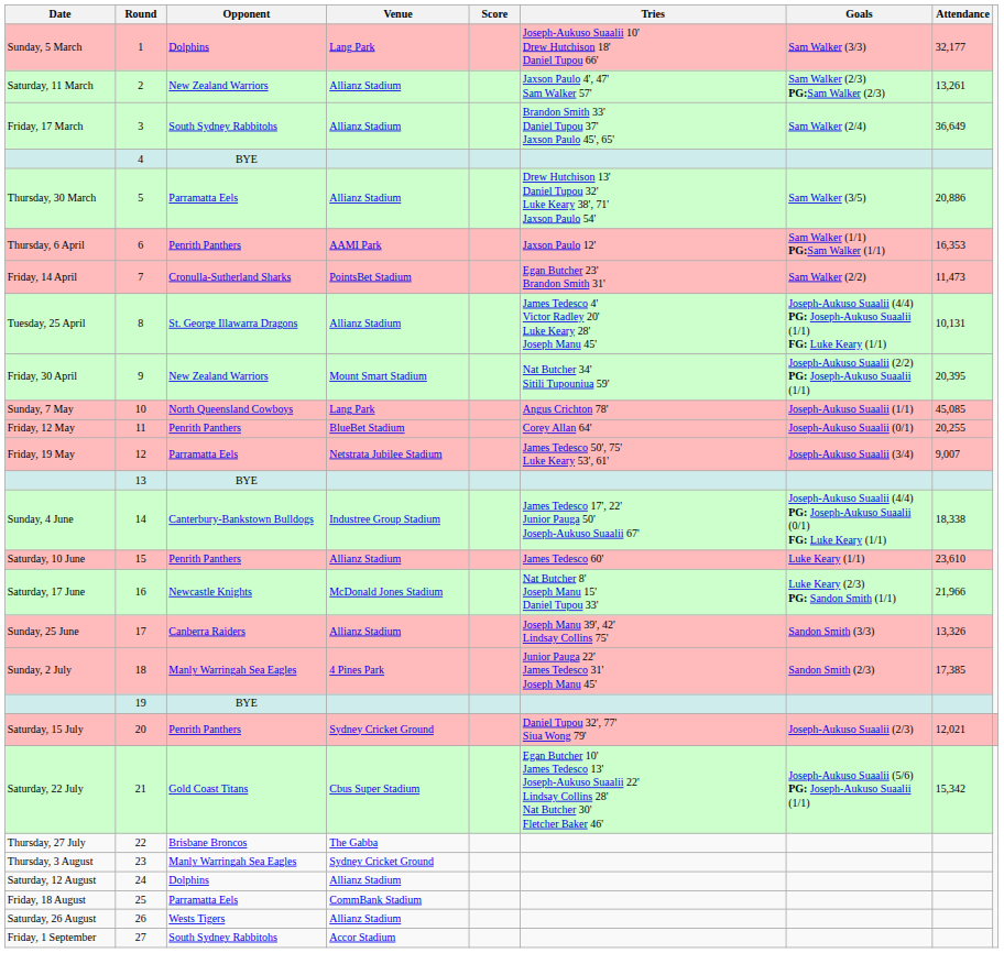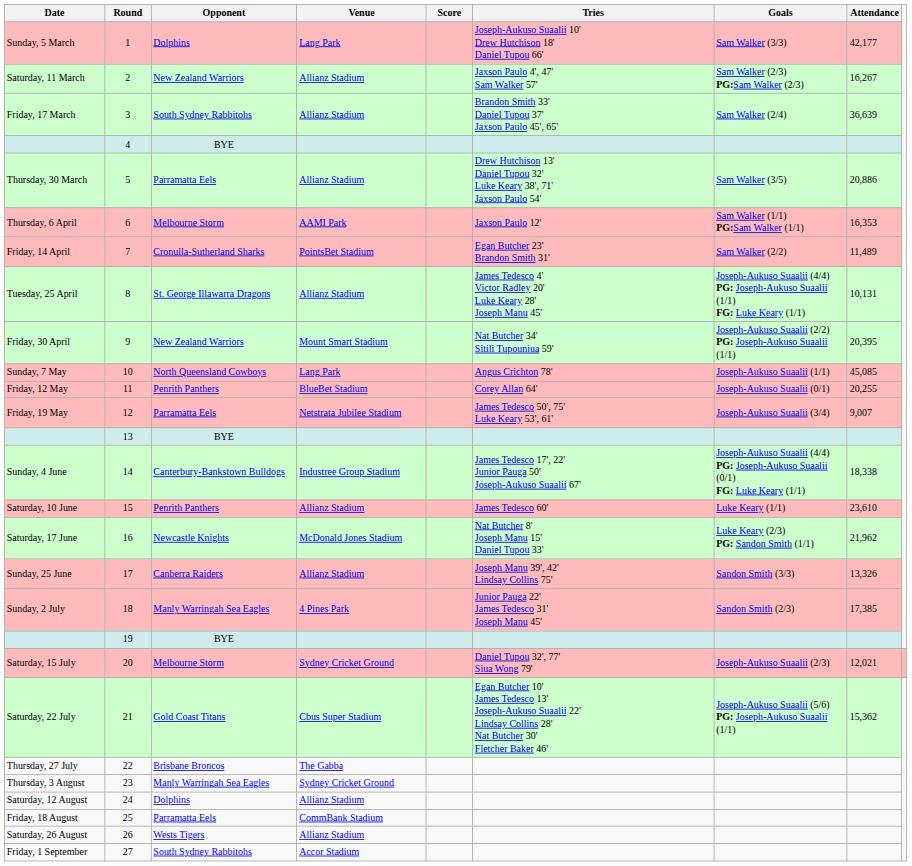Sunday, 5 March | Attendance: 32,177 -> 42,177
Saturday, 11 March | Attendance: 13,261 -> 16,267
Friday, 17 March | Attendance: 36,649 -> 36,639
Thursday, 6 April | Opponent: Penrith Panthers -> Melbourne Storm
Friday, 14 April | Attendance: 11,473 -> 11,489
Saturday, 17 June | Attendance: 21,966 -> 21,962
Saturday, 15 July | Opponent: Penrith Panthers -> Melbourne Storm
Saturday, 22 July | Attendance: 15,342 -> 15,362
